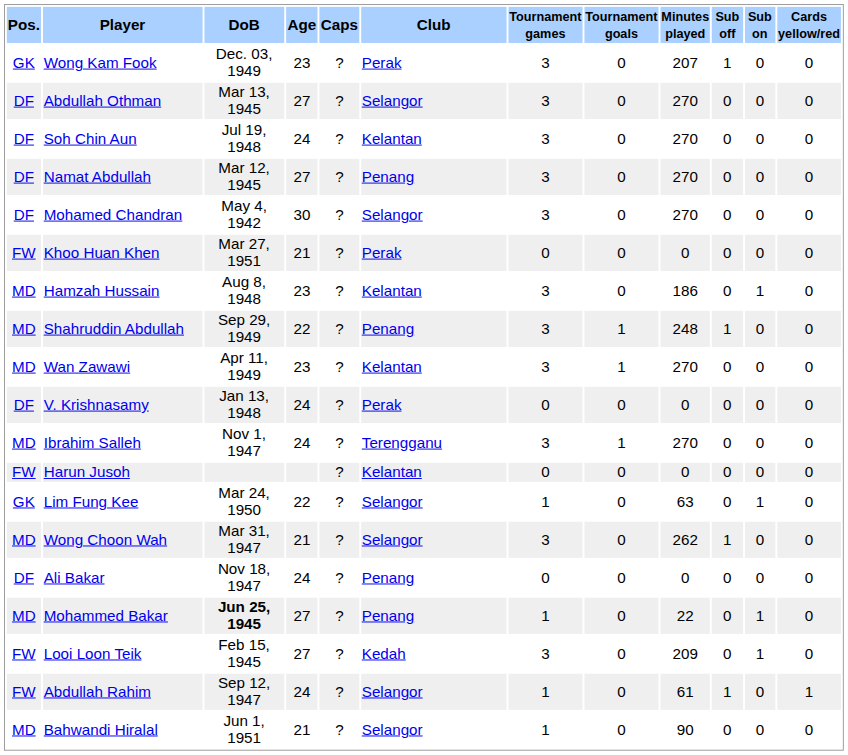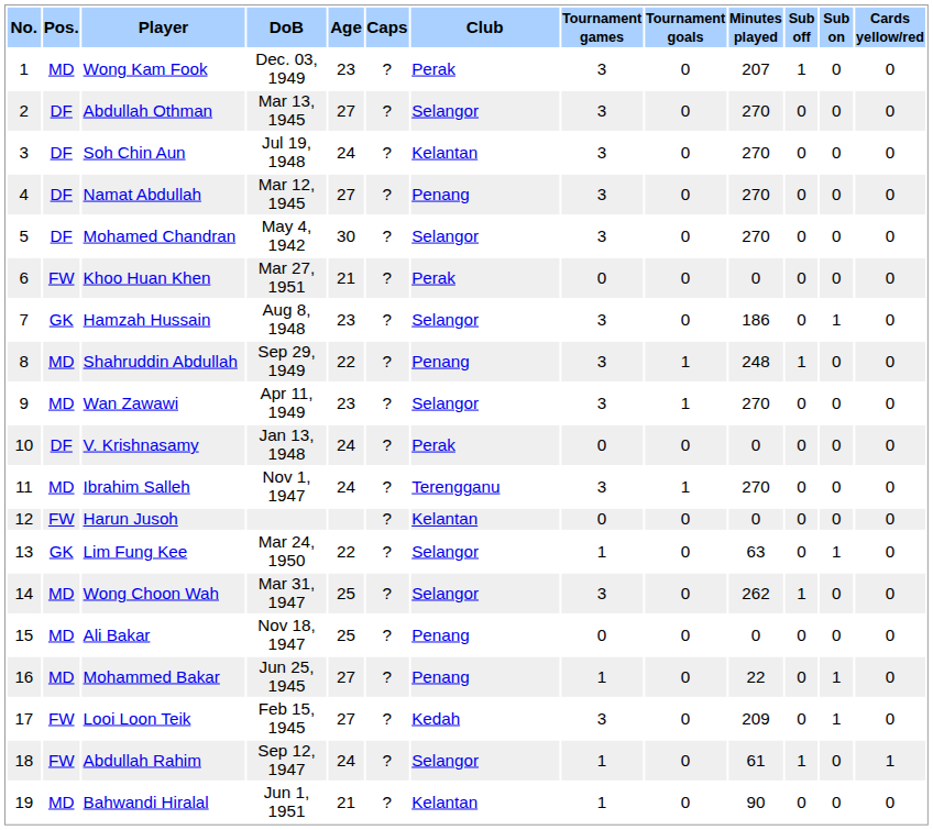+ column: No. | 1 | 2 | 3 | 4 | 5 | 6 | 7 | 8 | 9 | 10 | 11 | 12 | 13 | 14 | 15 | 16 | 17 | 18 | 19
Wong Kam Fook | Pos.: GK -> MD
Hamzah Hussain | Pos.: MD -> GK
Hamzah Hussain | Club: Kelantan -> Selangor
Wan Zawawi | Club: Kelantan -> Selangor
Wong Choon Wah | Age: 21 -> 25
Ali Bakar | Pos.: DF -> MD
Ali Bakar | Age: 24 -> 25
Mohammed Bakar | DoB: bold -> normal
Bahwandi Hiralal | Club: Selangor -> Kelantan
